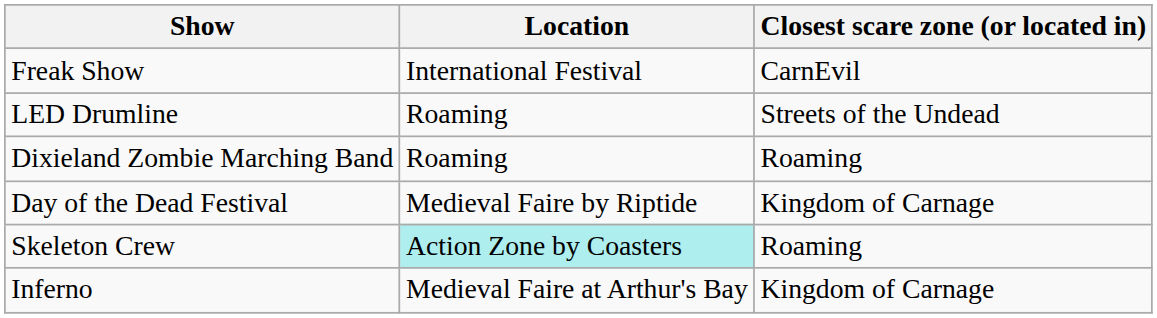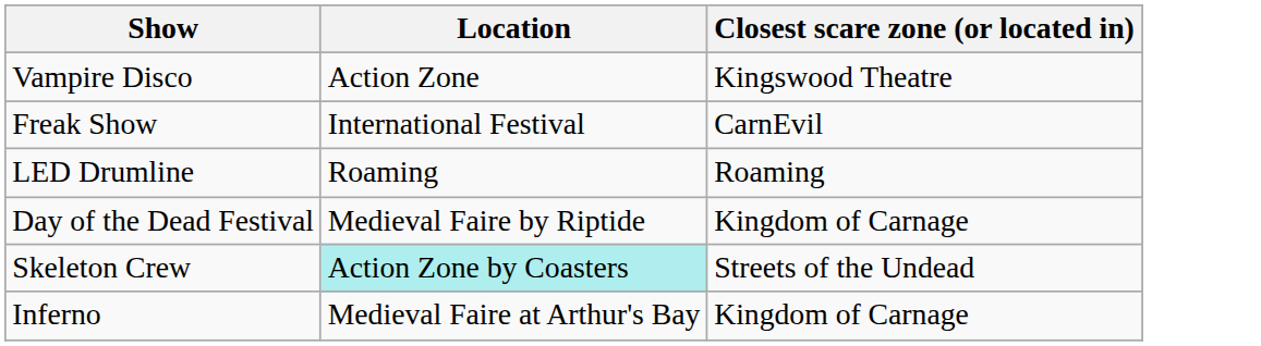+ row: Vampire Disco | Action Zone | Kingswood Theatre
LED Drumline | Closest scare zone (or located in): Streets of the Undead -> Roaming
- row: Dixieland Zombie Marching Band | Roaming | Roaming
Skeleton Crew | Closest scare zone (or located in): Roaming -> Streets of the Undead
